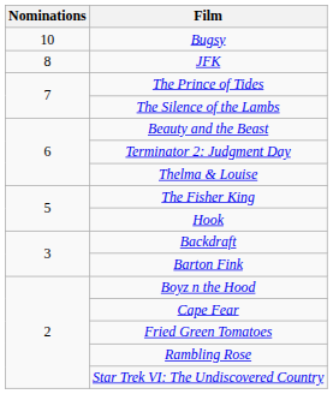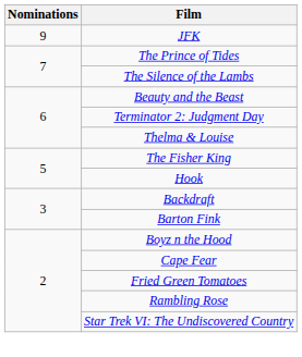- row: 10 | Bugsy
JFK | Nominations: 8 -> 9
